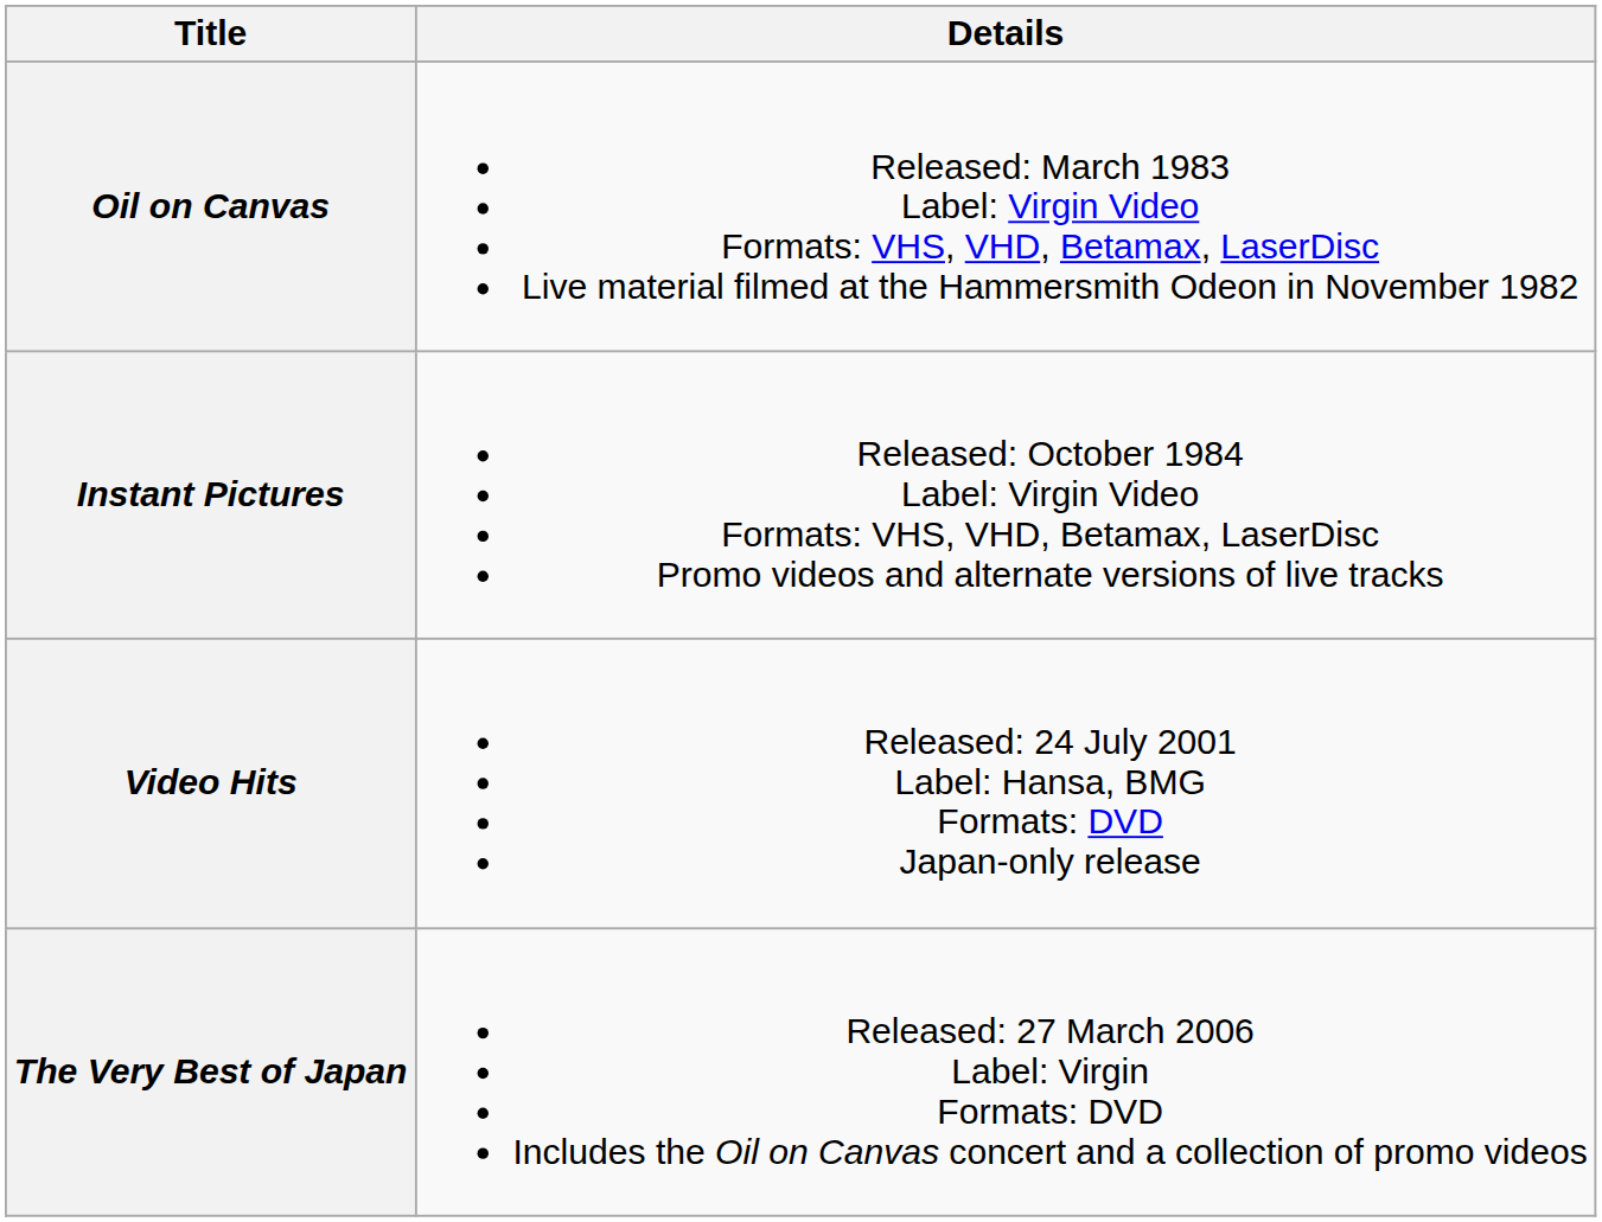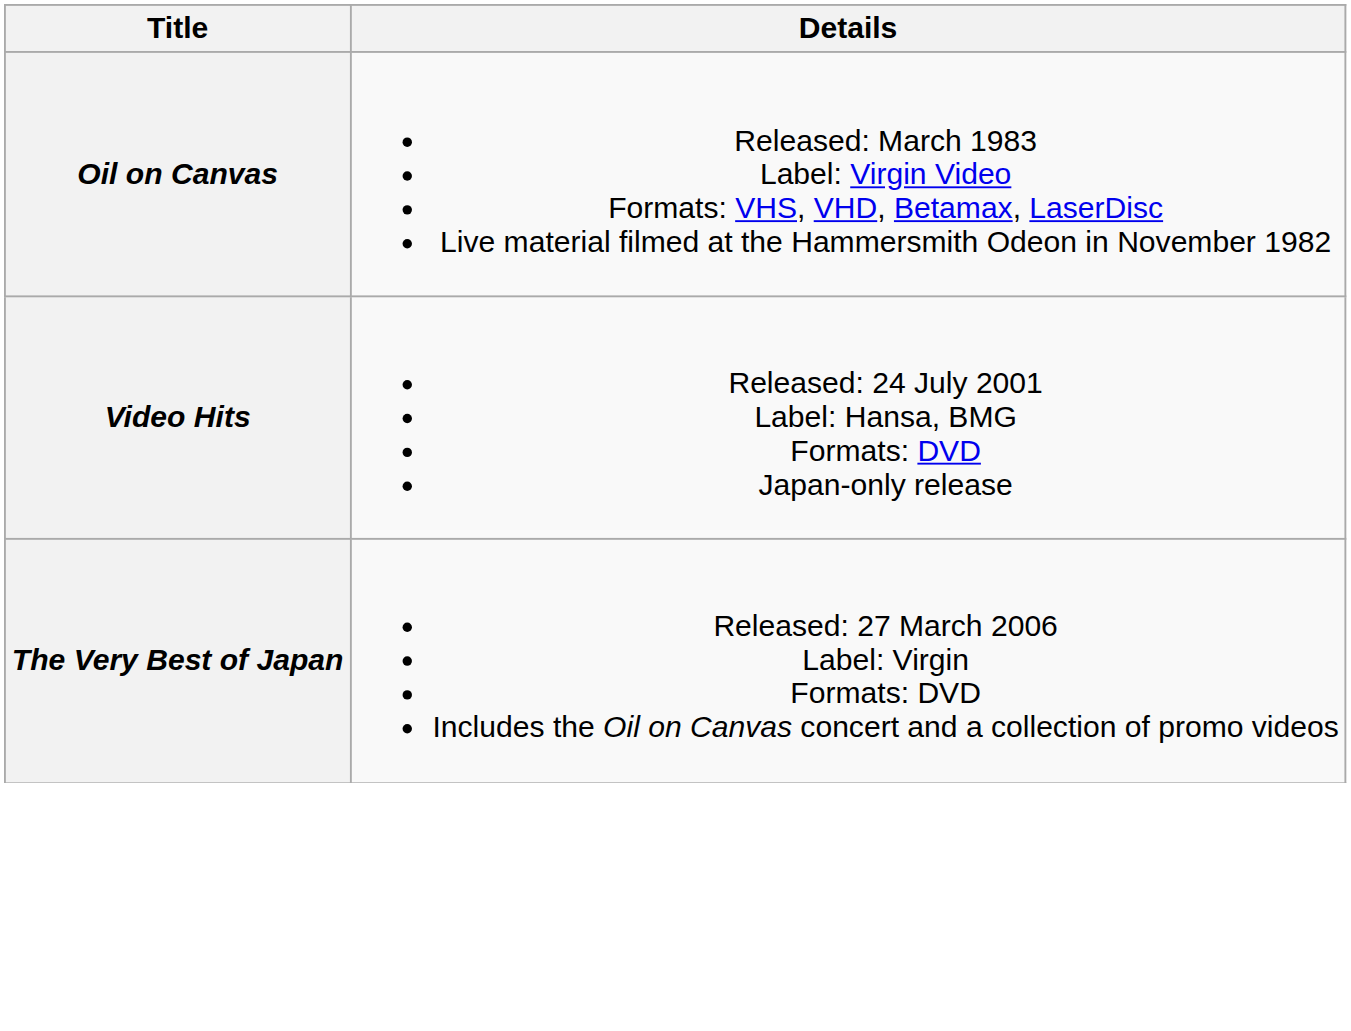- row: Instant Pictures | Released: October 1984 Label: Virgin Video Formats: VHS, VHD, Betamax, LaserDisc Promo videos and alternate versions of live tracks
